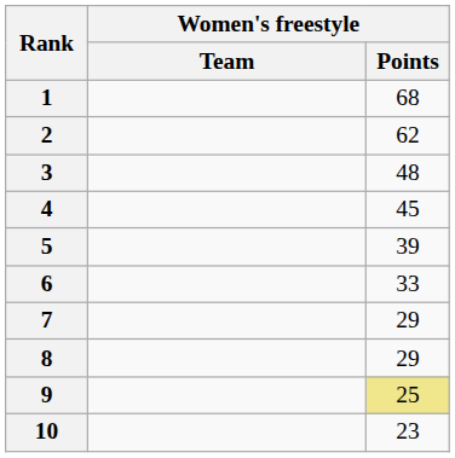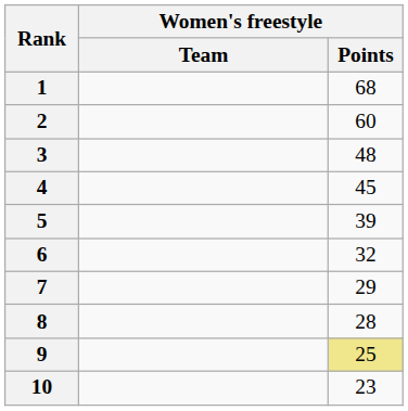2 | Women's freestyle / Points: 62 -> 60
6 | Women's freestyle / Points: 33 -> 32
8 | Women's freestyle / Points: 29 -> 28
